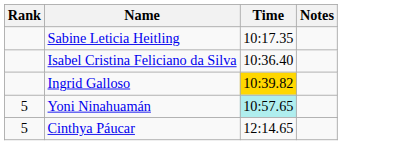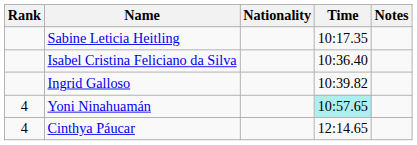+ column: Nationality
Ingrid Galloso | Time: gold background -> no background
Yoni Ninahuamán | Rank: 5 -> 4
Cinthya Páucar | Rank: 5 -> 4
